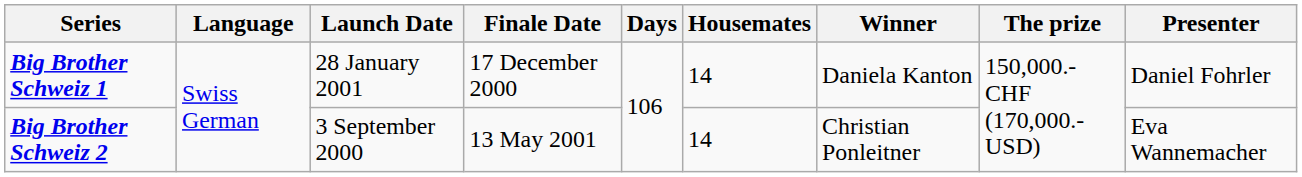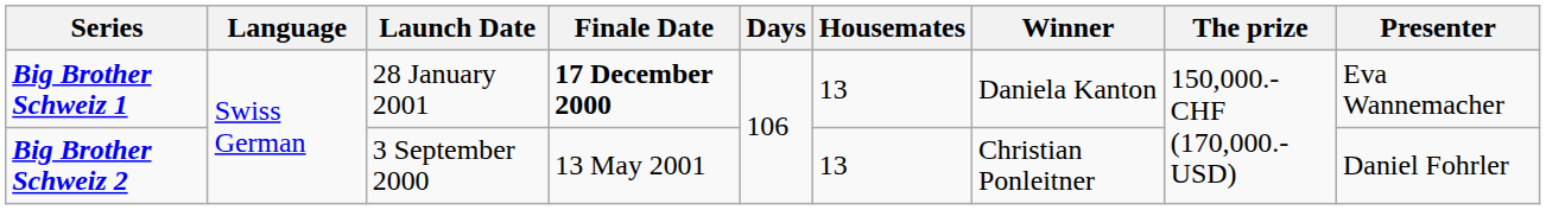Big Brother Schweiz 1 | Finale Date: normal -> bold
Big Brother Schweiz 1 | Housemates: 14 -> 13
Big Brother Schweiz 1 | Presenter: Daniel Fohrler -> Eva Wannemacher
Big Brother Schweiz 2 | Housemates: 14 -> 13
Big Brother Schweiz 2 | Presenter: Eva Wannemacher -> Daniel Fohrler
